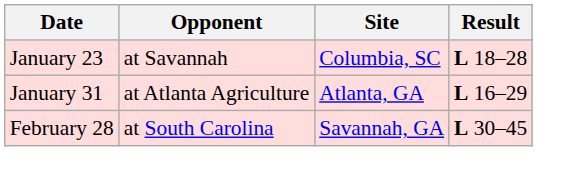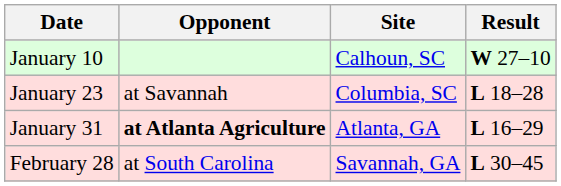+ row: January 10 | Calhoun, SC | W 27–10
January 31 | Opponent: normal -> bold
